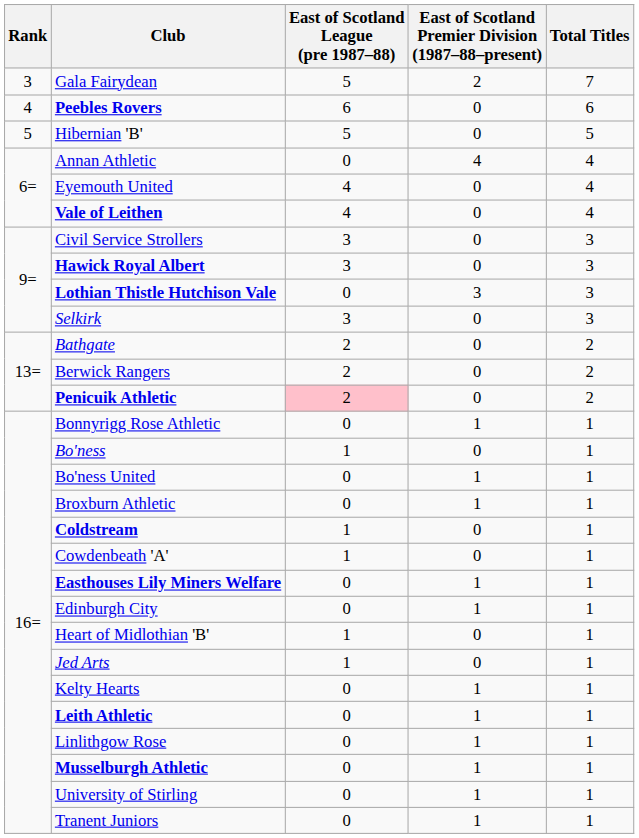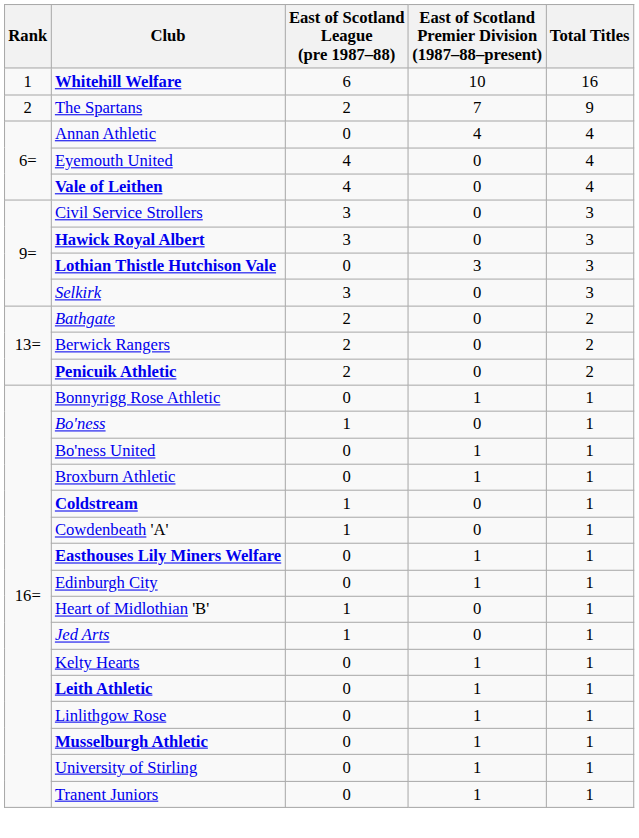+ row: 1 | Whitehill Welfare | 6 | 10 | 16
+ row: 2 | The Spartans | 2 | 7 | 9
- row: 3 | Gala Fairydean | 5 | 2 | 7
- row: 4 | Peebles Rovers | 6 | 0 | 6
- row: 5 | Hibernian 'B' | 5 | 0 | 5
Penicuik Athletic | East of Scotland League (pre 1987–88): pink background -> no background
